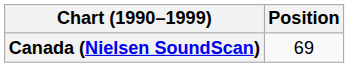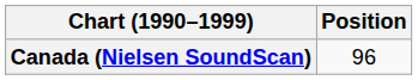Canada (Nielsen SoundScan) | Position: 69 -> 96
